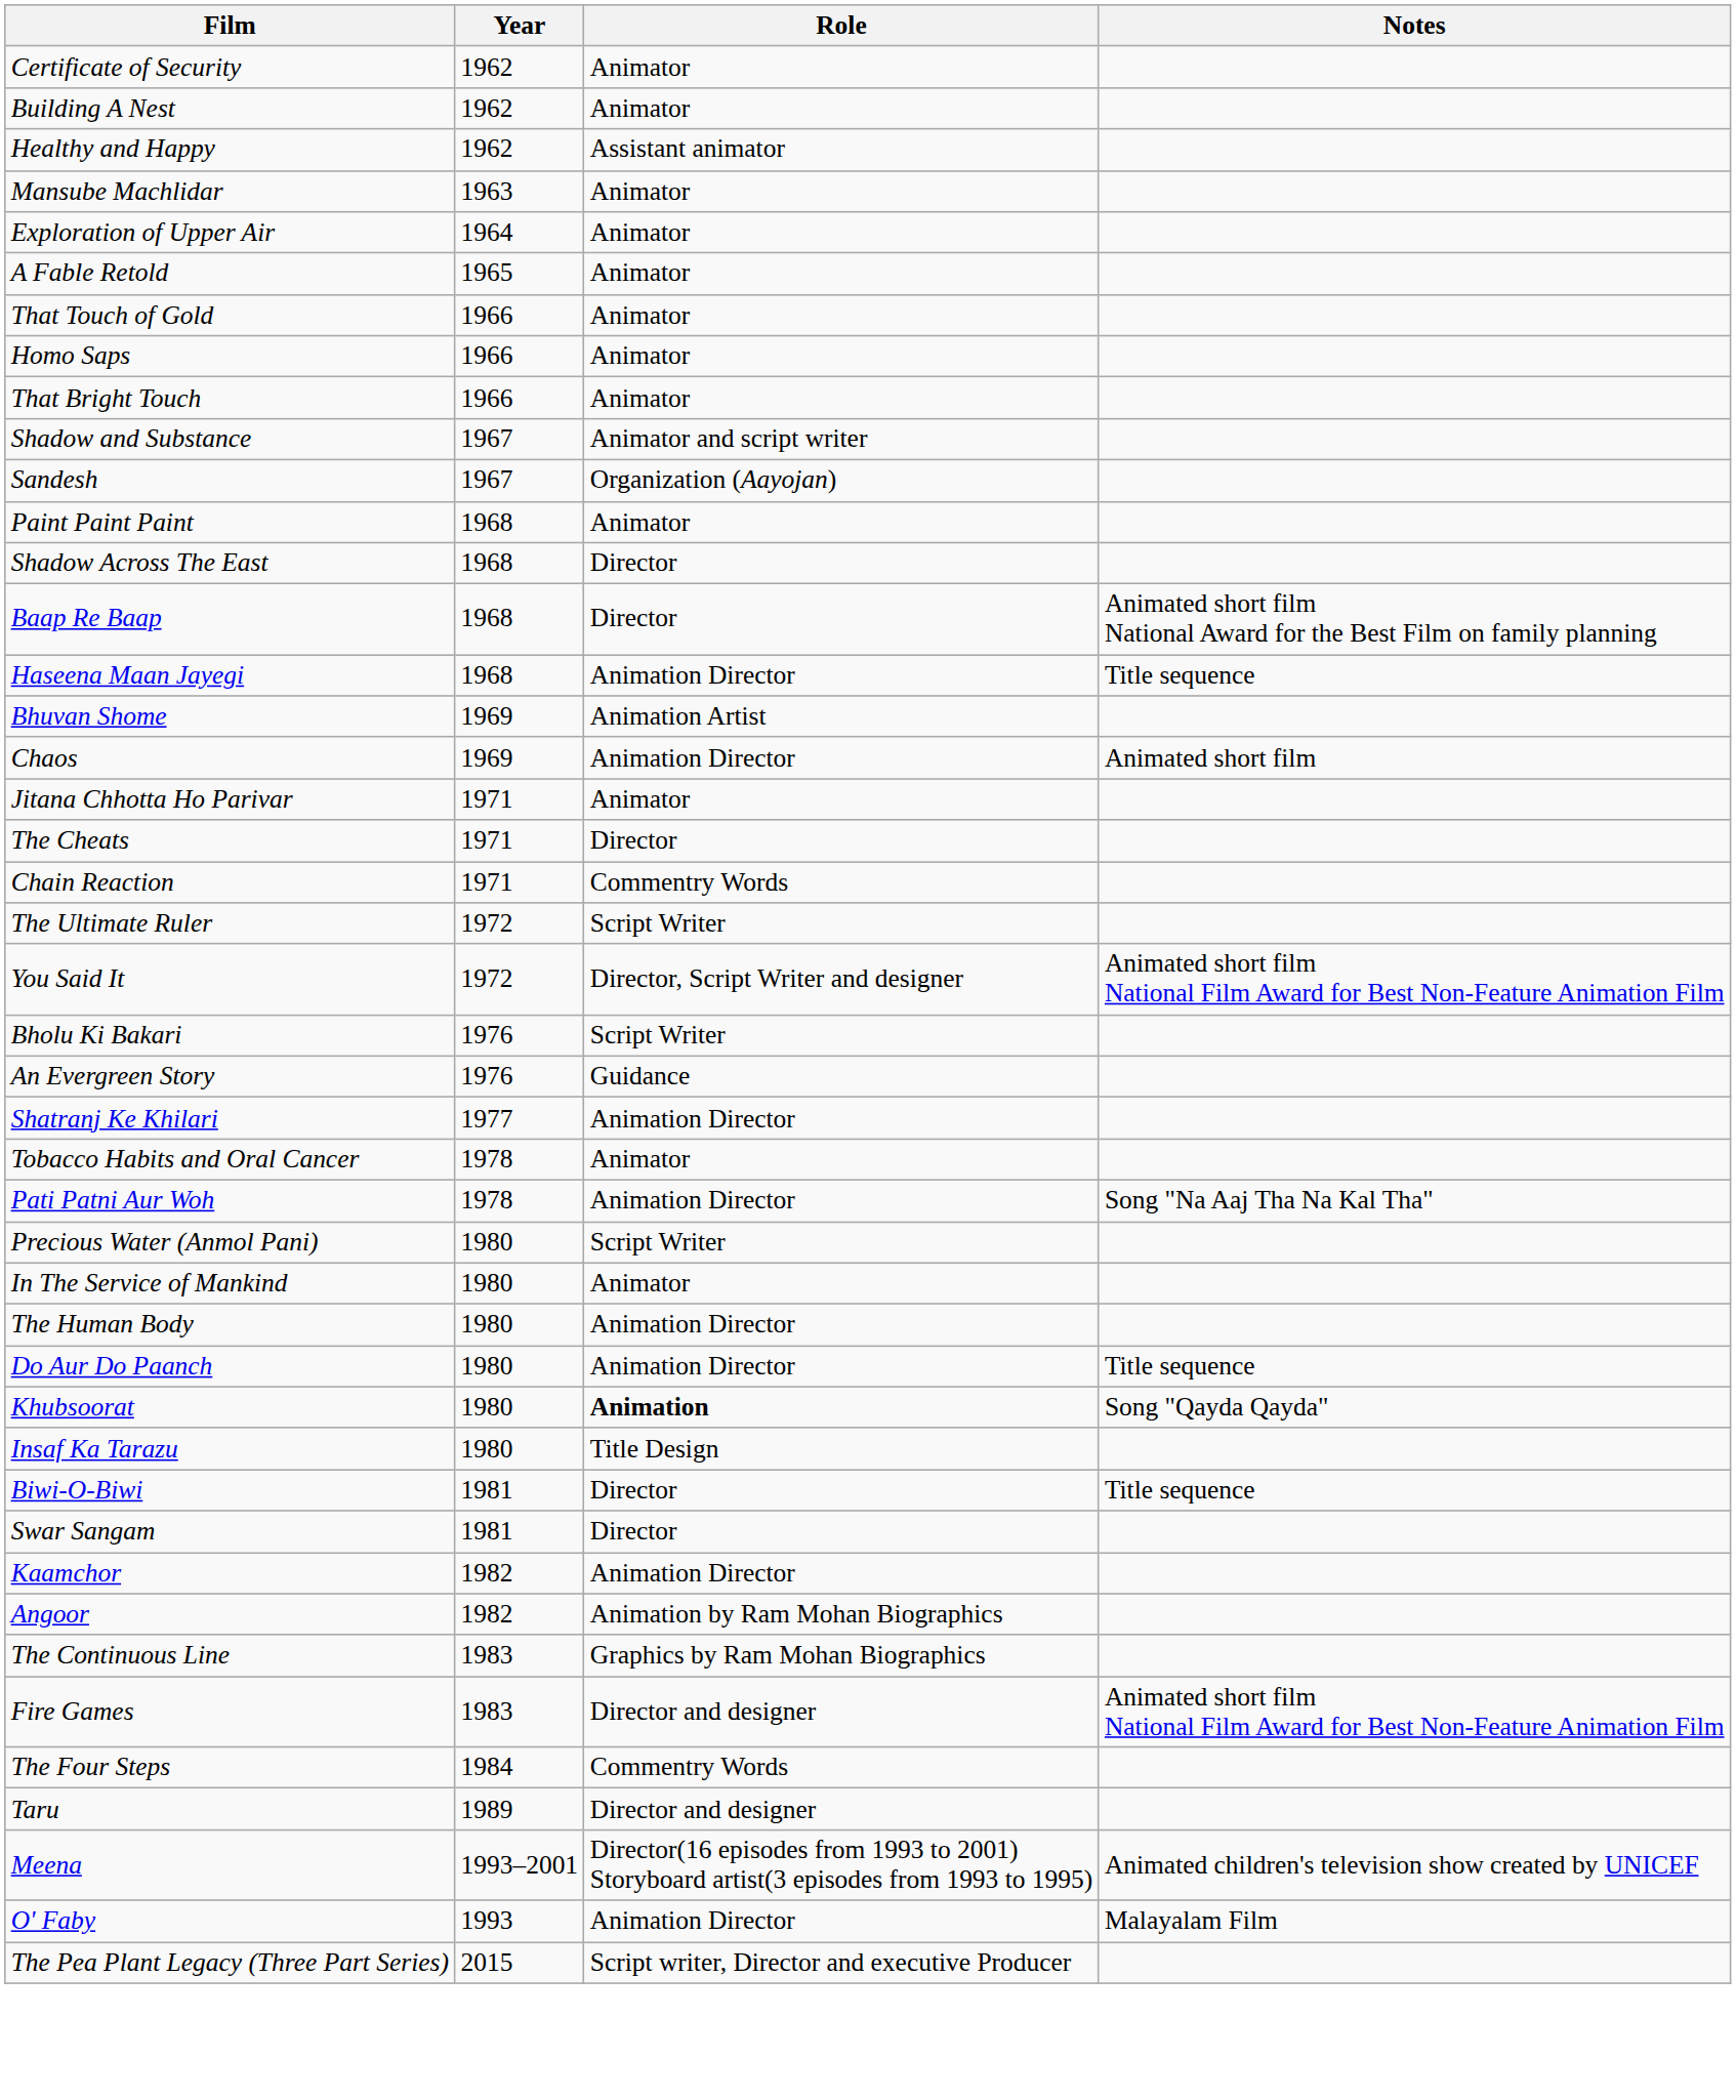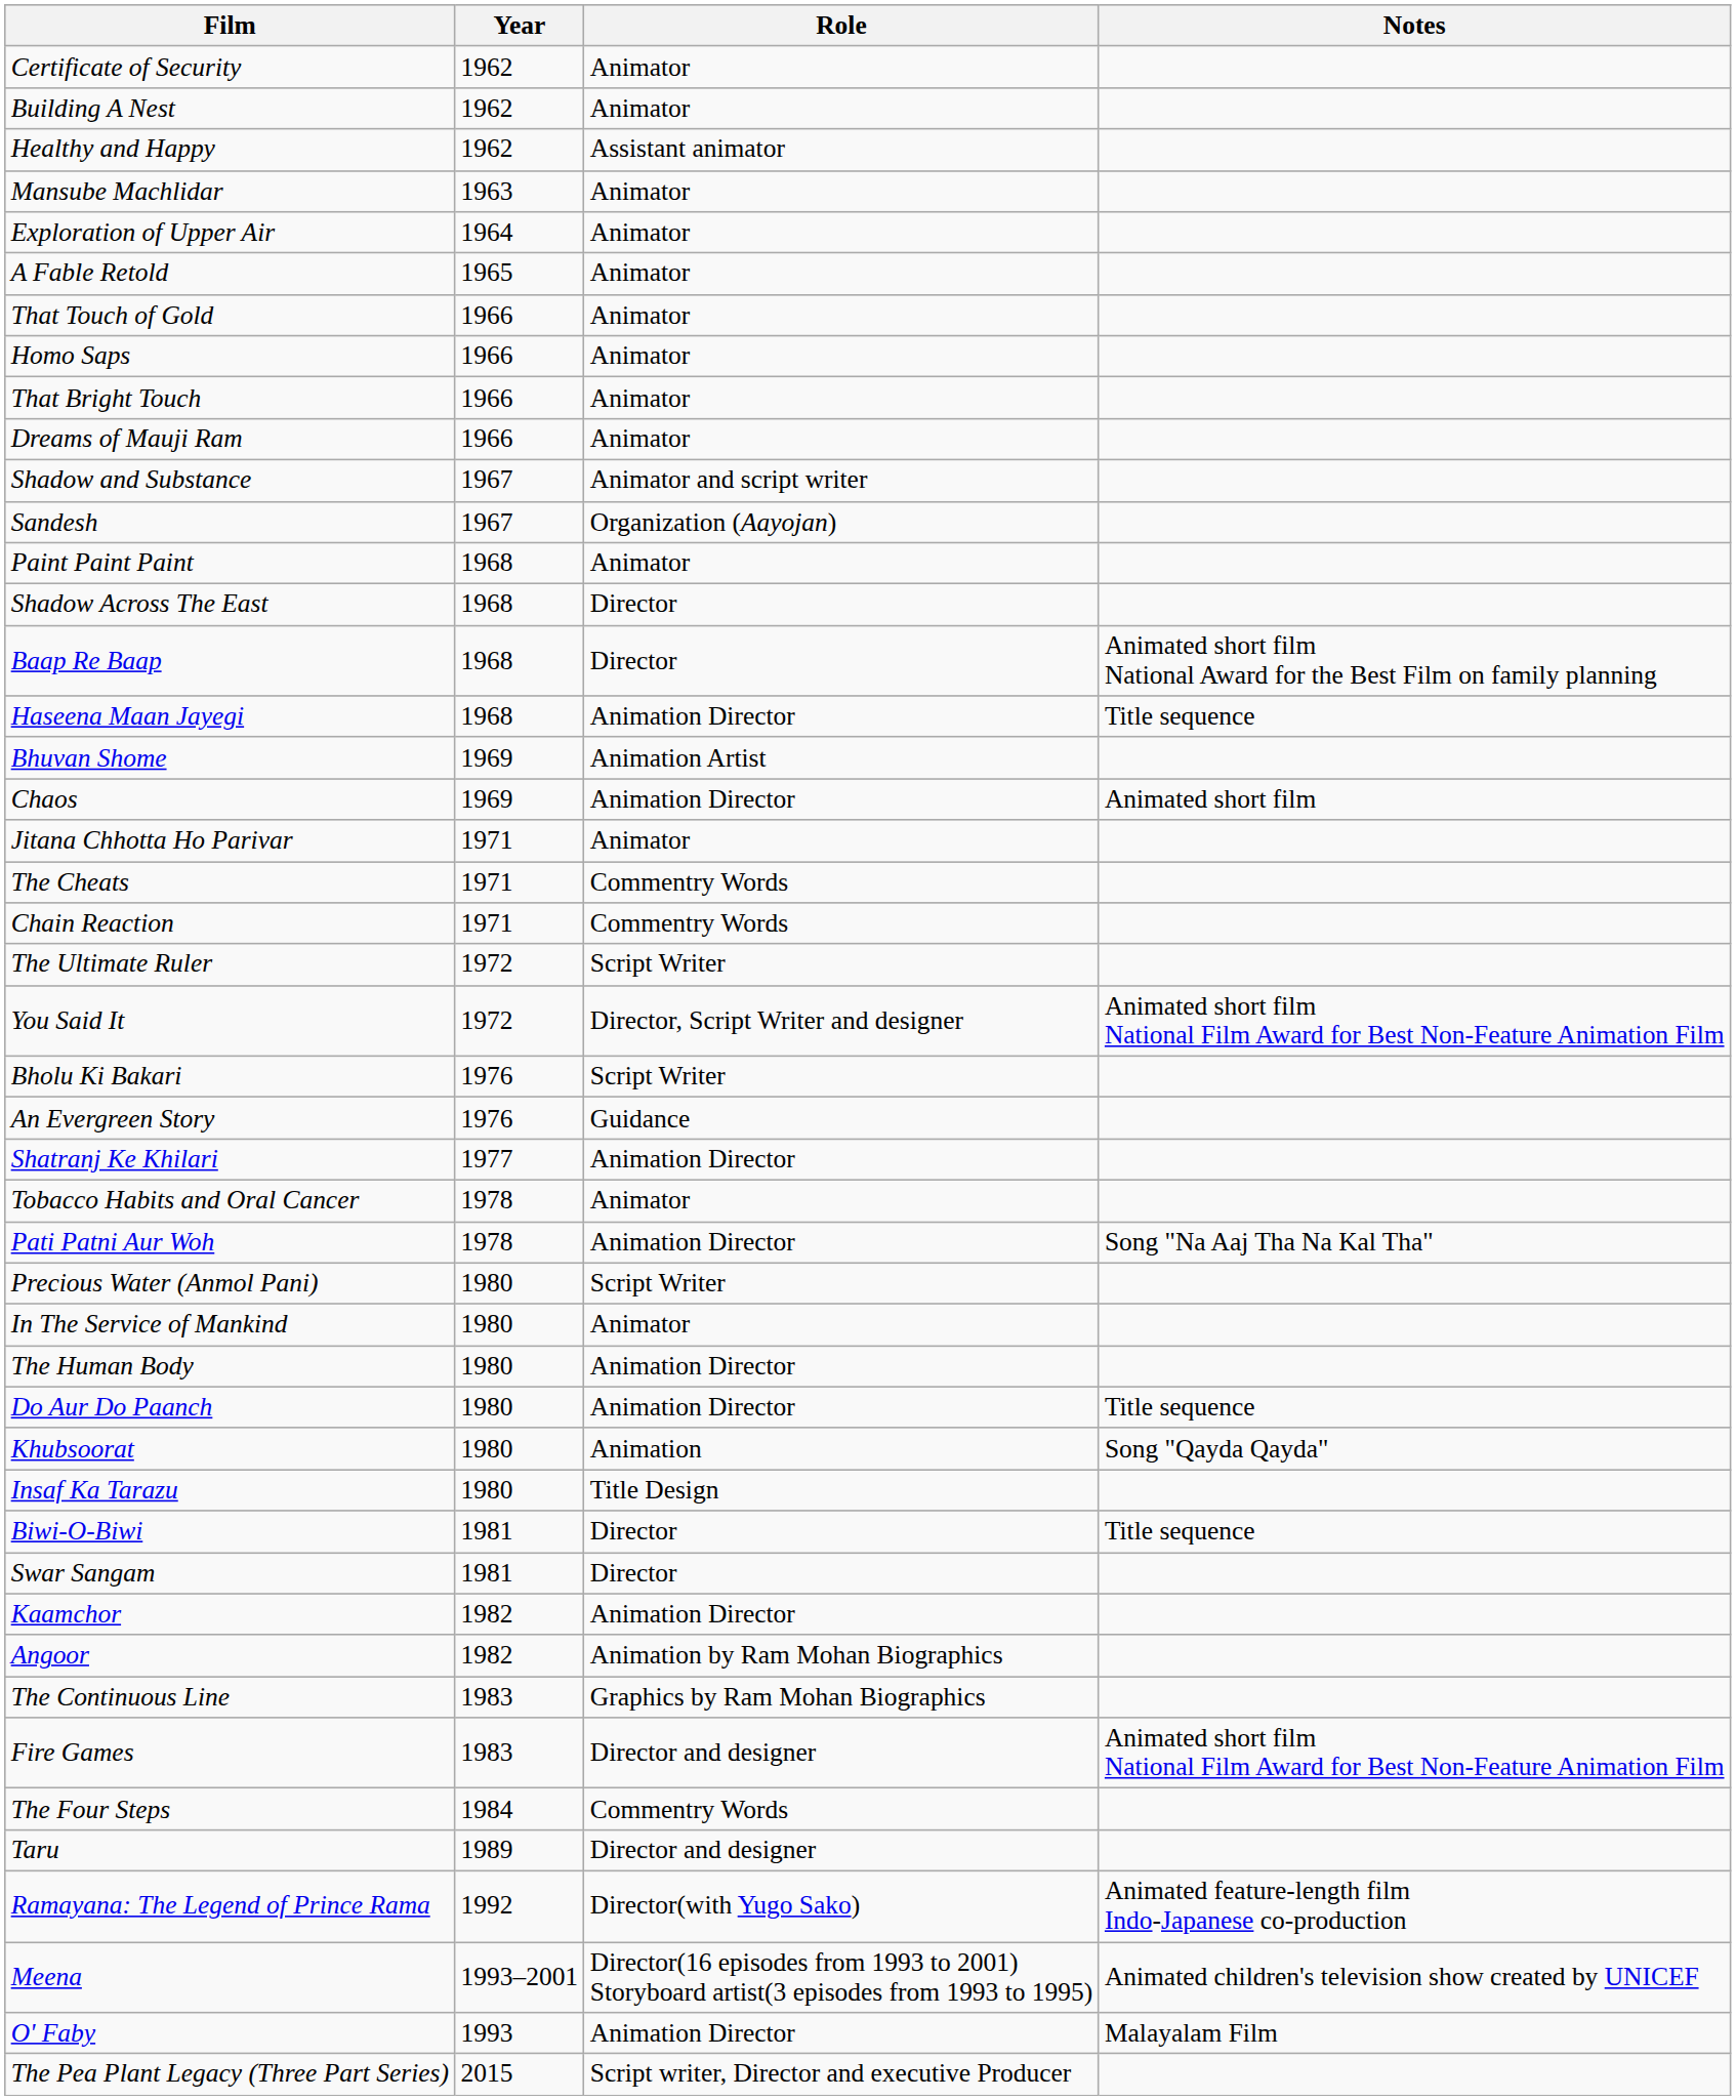+ row: Dreams of Mauji Ram | 1966 | Animator
The Cheats | Role: Director -> Commentry Words
Khubsoorat | Role: bold -> normal
+ row: Ramayana: The Legend of Prince Rama | 1992 | Director(with Yugo Sako) | Animated feature-length film Indo-Japanese co-production
